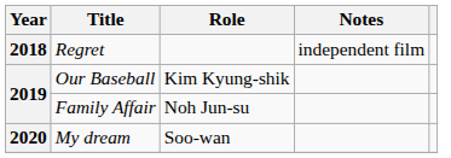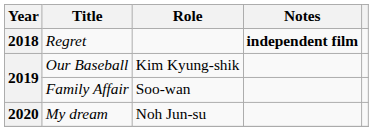Regret | Notes: normal -> bold
Family Affair | Role: Noh Jun-su -> Soo-wan
My dream | Role: Soo-wan -> Noh Jun-su
